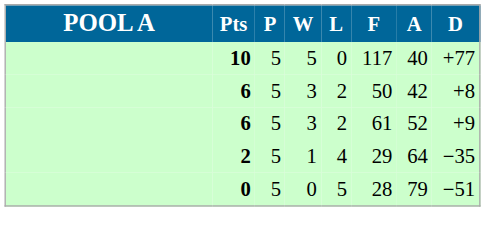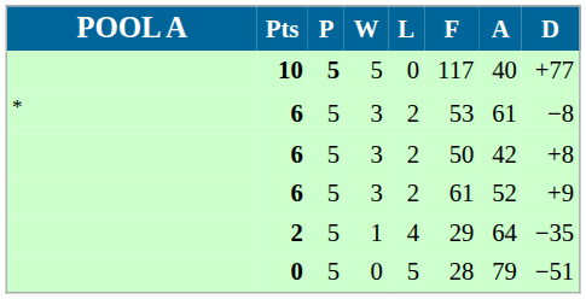10 | P: normal -> bold
+ row: * | 6 | 5 | 3 | 2 | 53 | 61 | −8
